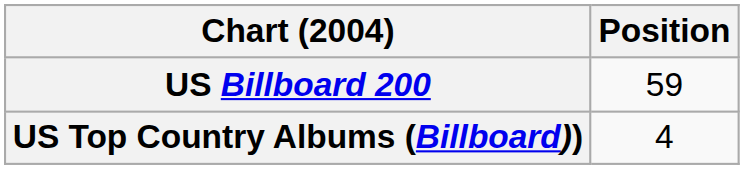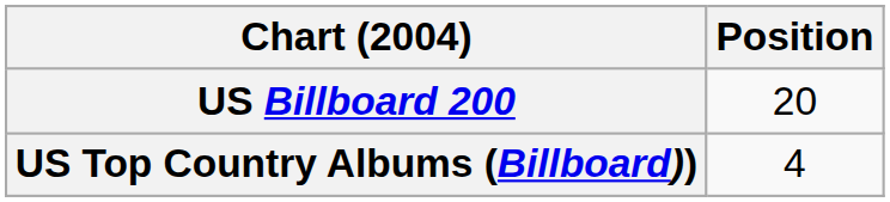US Billboard 200 | Position: 59 -> 20
